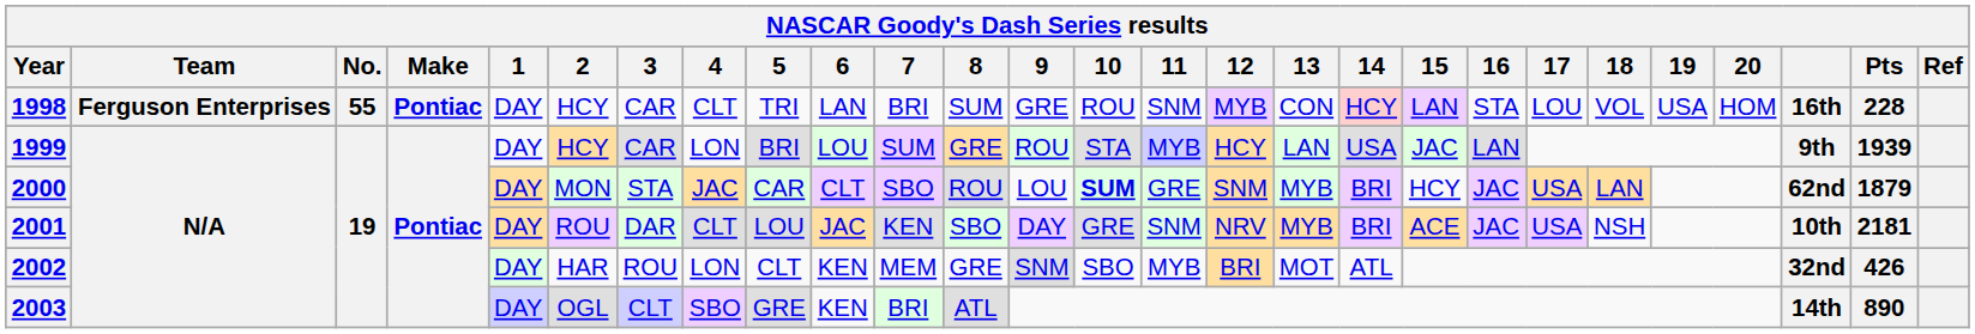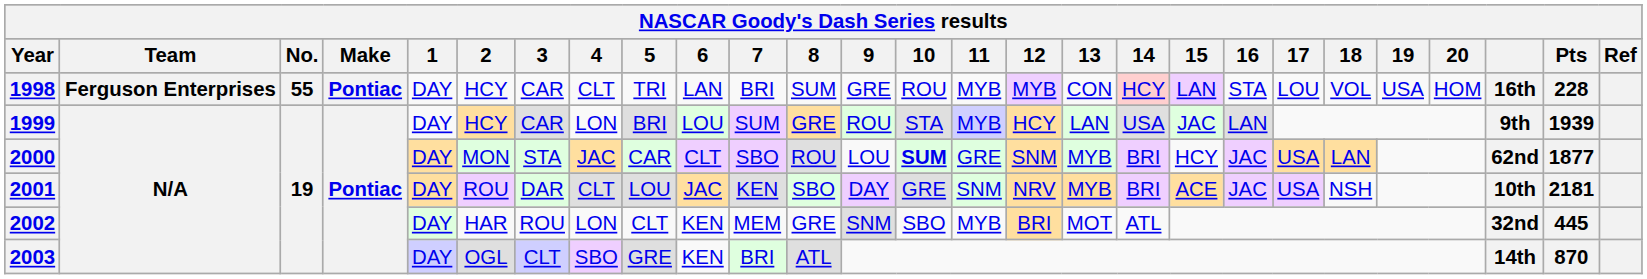1998 | 11: SNM -> MYB
2000 | Pts: 1879 -> 1877
2002 | Pts: 426 -> 445
2003 | Pts: 890 -> 870
